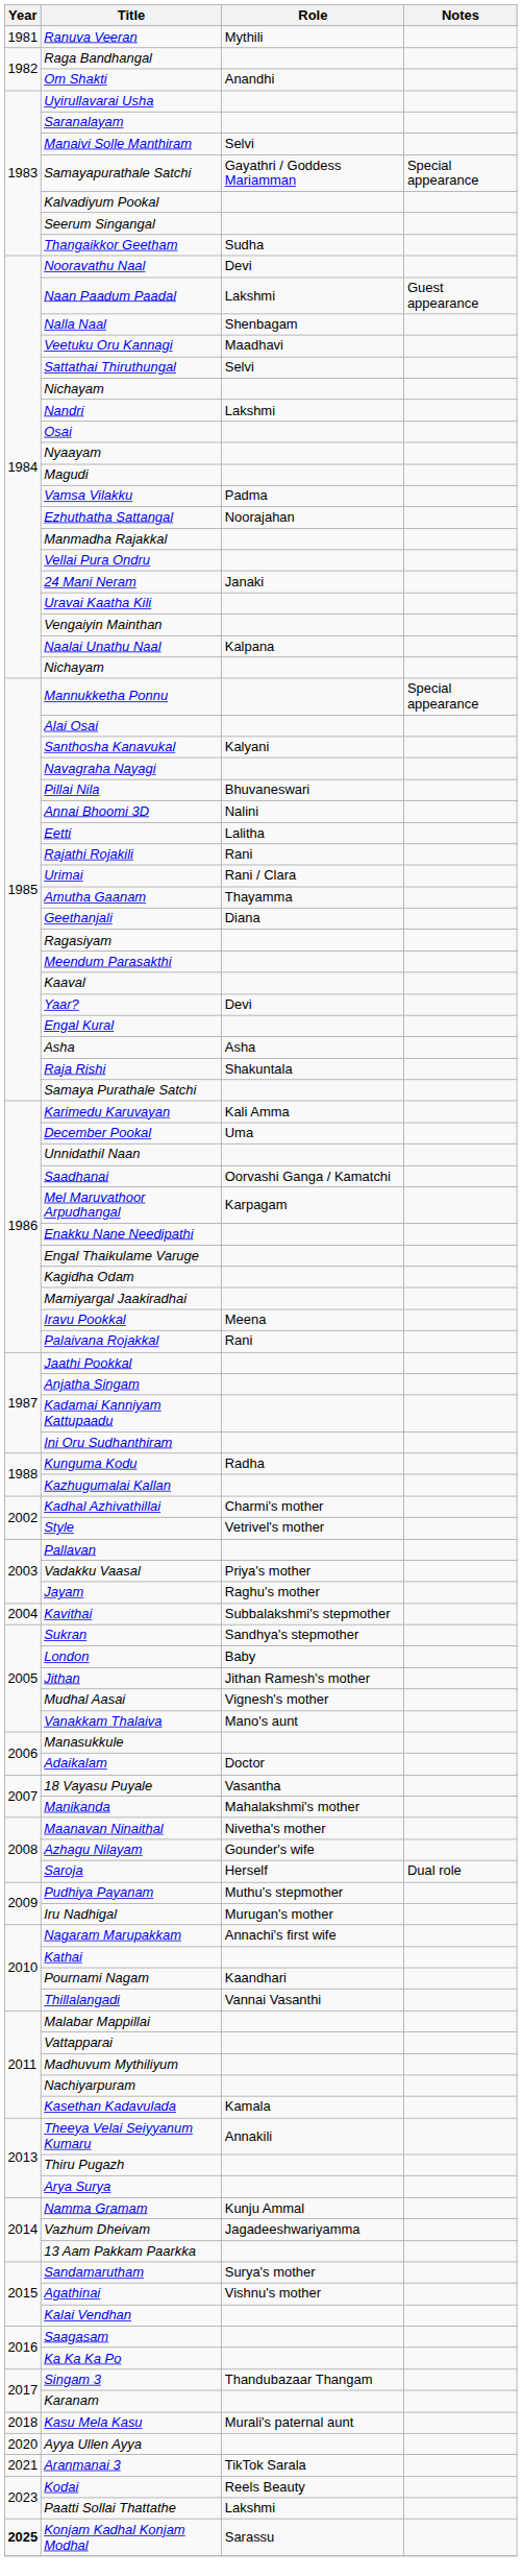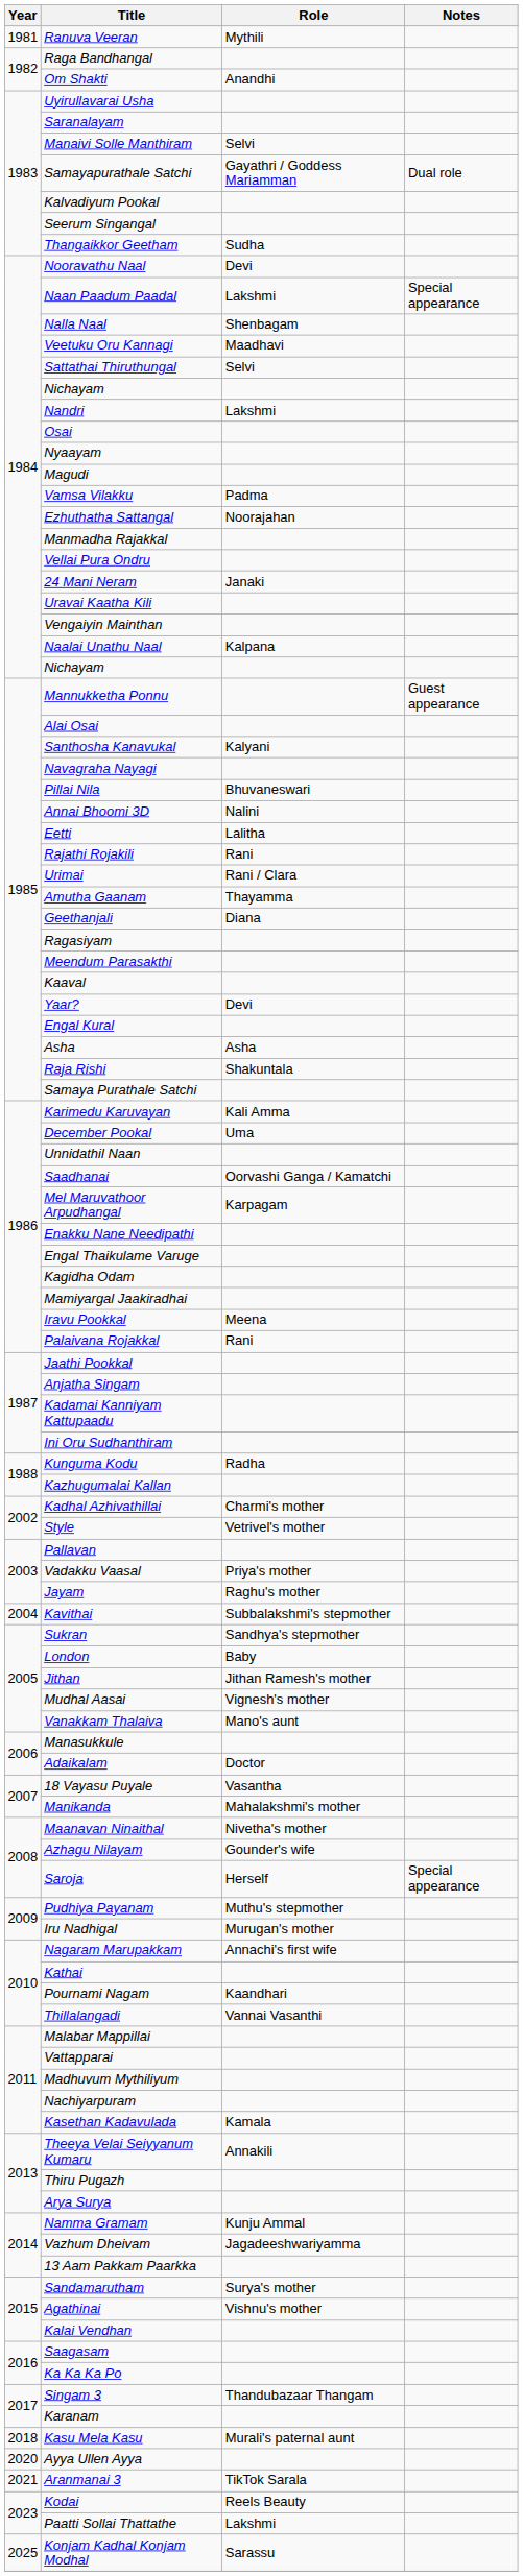Samayapurathale Satchi | Notes: Special appearance -> Dual role
Naan Paadum Paadal | Notes: Guest appearance -> Special appearance
Mannukketha Ponnu | Notes: Special appearance -> Guest appearance
Saroja | Notes: Dual role -> Special appearance
Konjam Kadhal Konjam Modhal | Year: bold -> normal
